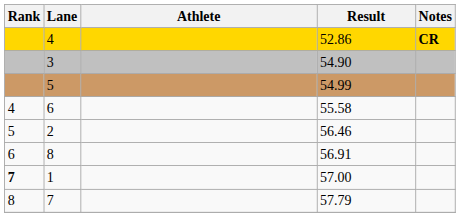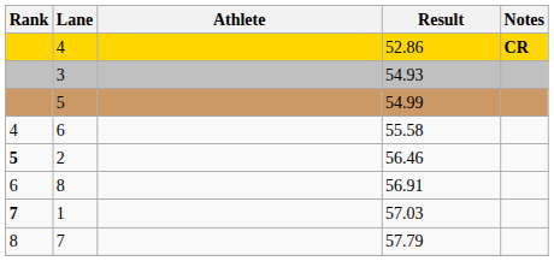3 | Result: 54.90 -> 54.93
2 | Rank: normal -> bold
1 | Result: 57.00 -> 57.03
